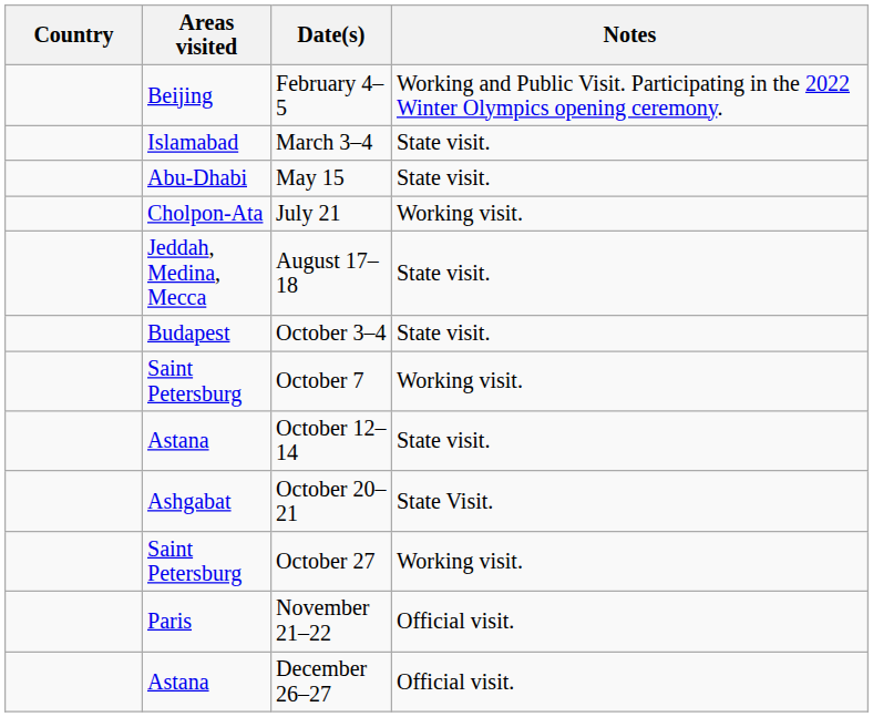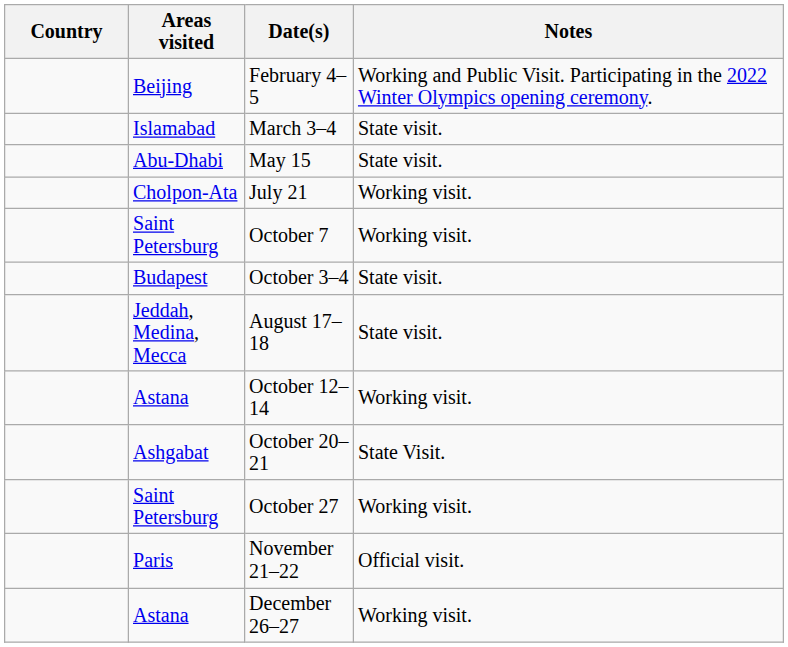rows swapped: August 17–18 <-> October 7
October 12–14 | Notes: State visit. -> Working visit.
December 26–27 | Notes: Official visit. -> Working visit.
